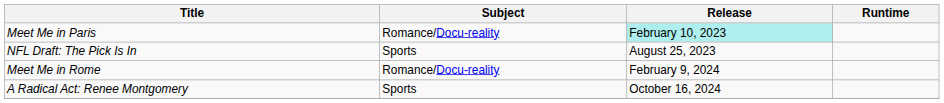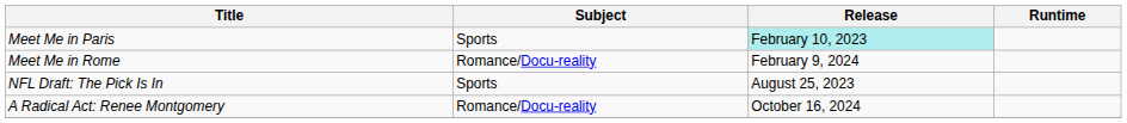Meet Me in Paris | Subject: Romance/Docu-reality -> Sports
rows swapped: NFL Draft: The Pick Is In <-> Meet Me in Rome
A Radical Act: Renee Montgomery | Subject: Sports -> Romance/Docu-reality
